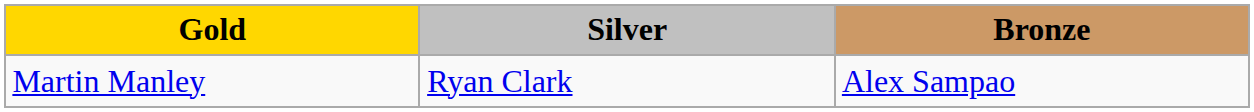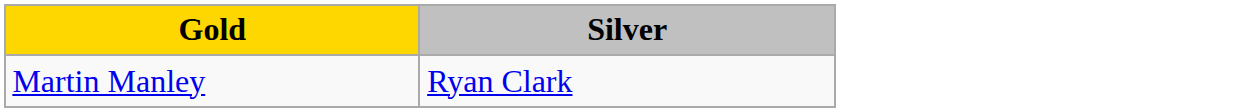- column: Bronze | Alex Sampao
